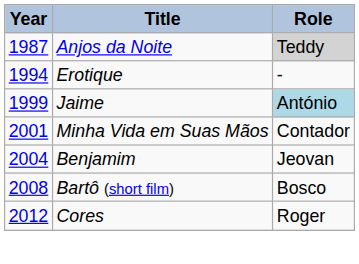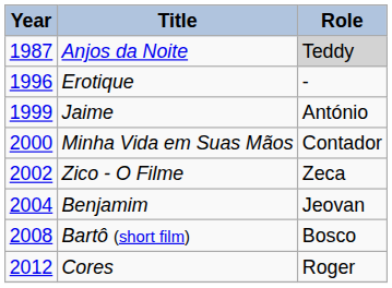Erotique | Year: 1994 -> 1996
Jaime | Role: lightblue background -> no background
Minha Vida em Suas Mãos | Year: 2001 -> 2000
+ row: 2002 | Zico - O Filme | Zeca
